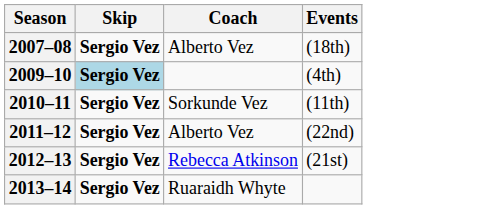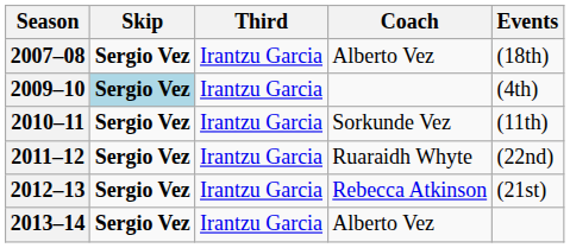+ column: Third | Irantzu Garcia | Irantzu Garcia | Irantzu Garcia | Irantzu Garcia | Irantzu Garcia | Irantzu Garcia
2011–12 | Coach: Alberto Vez -> Ruaraidh Whyte
2013–14 | Coach: Ruaraidh Whyte -> Alberto Vez
